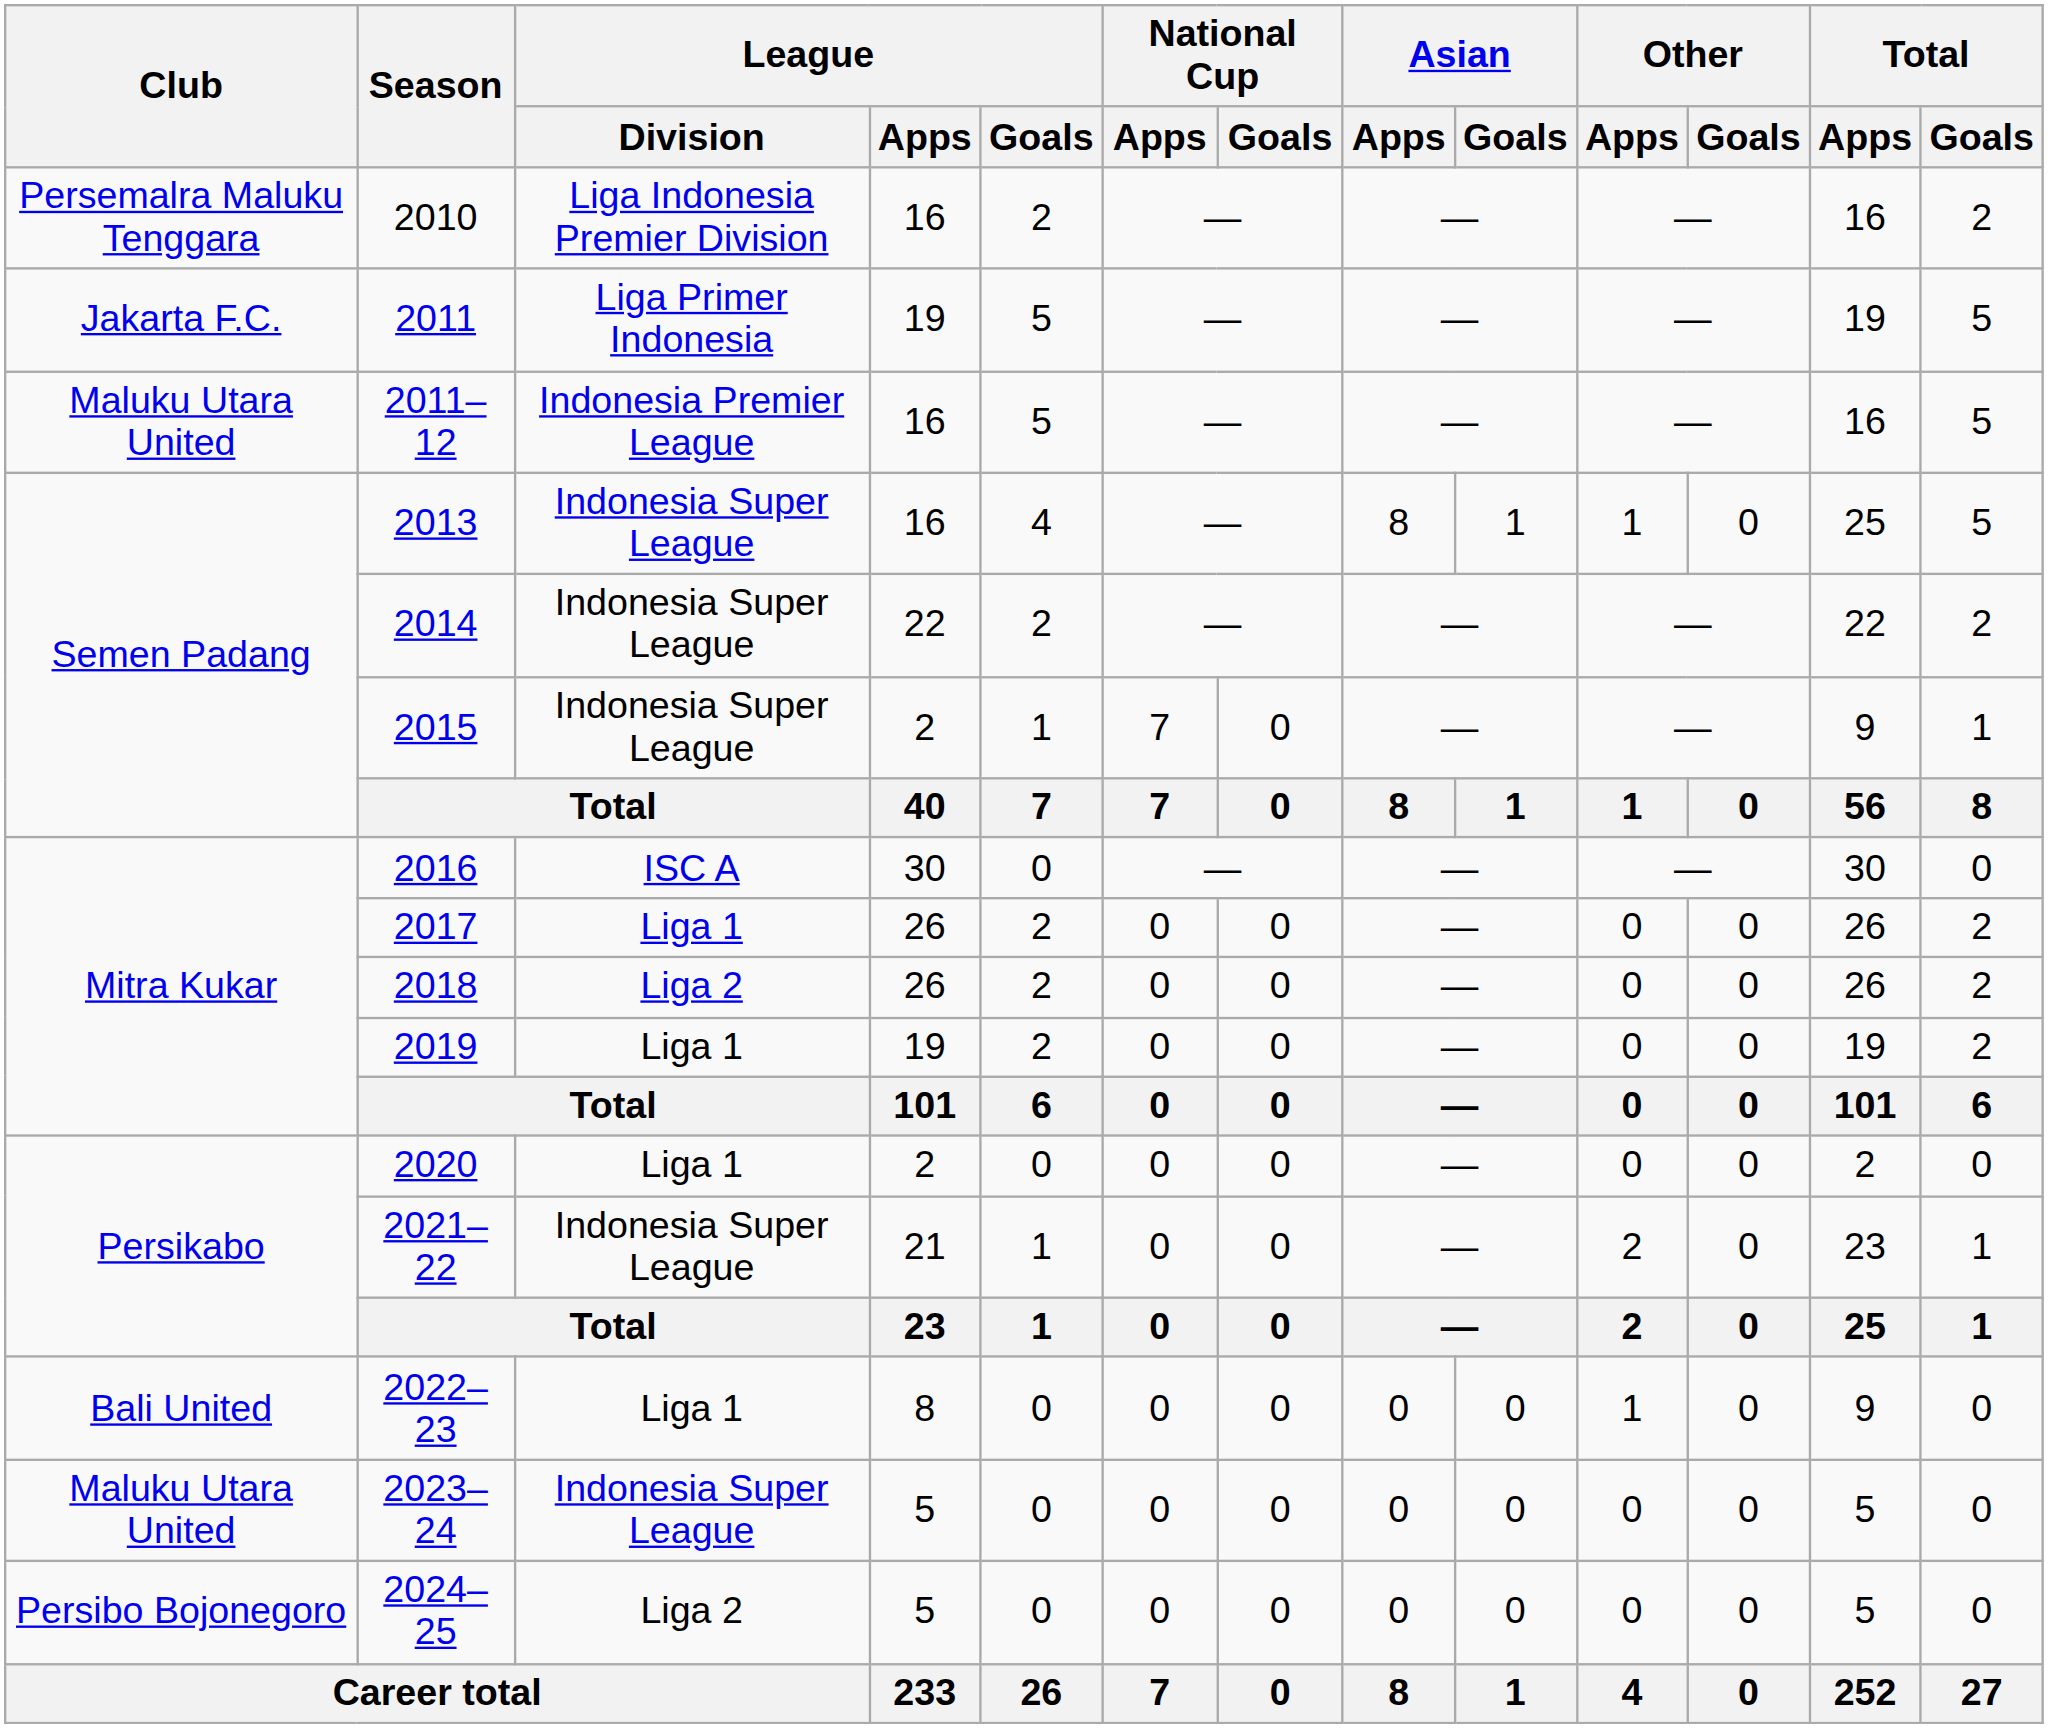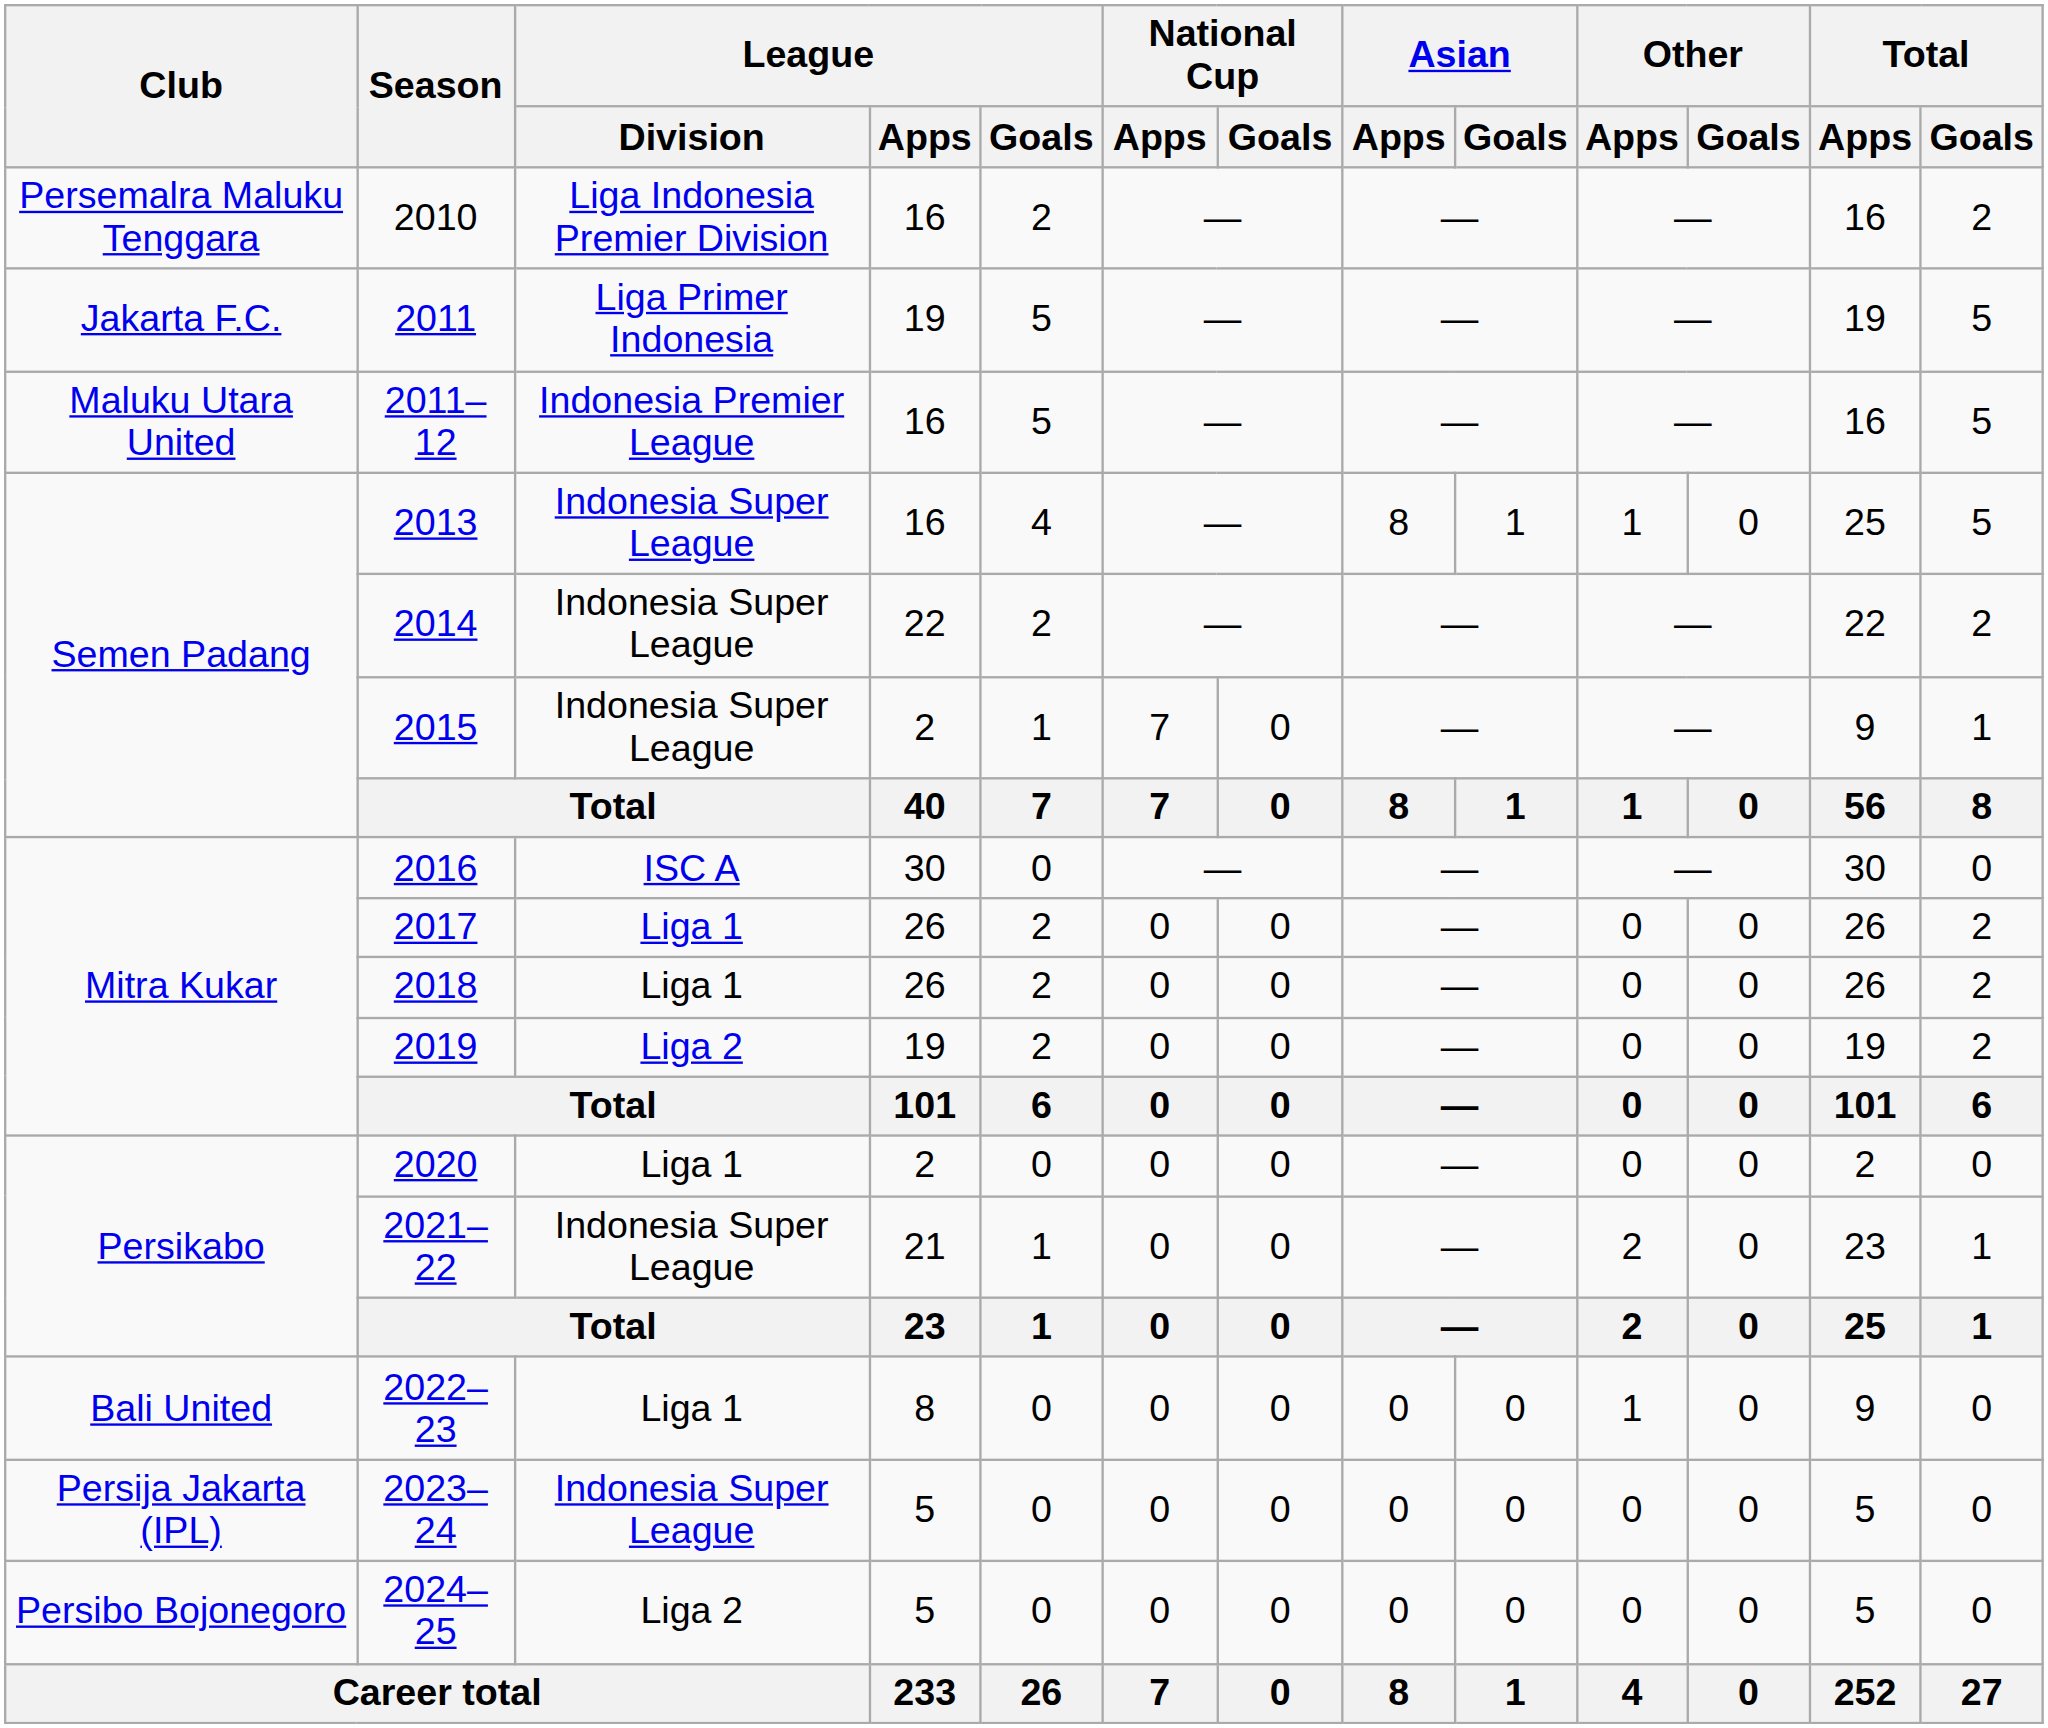2018 | League / Division: Liga 2 -> Liga 1
2019 | League / Division: Liga 1 -> Liga 2
2023–24 | Club: Maluku Utara United -> Persija Jakarta (IPL)
